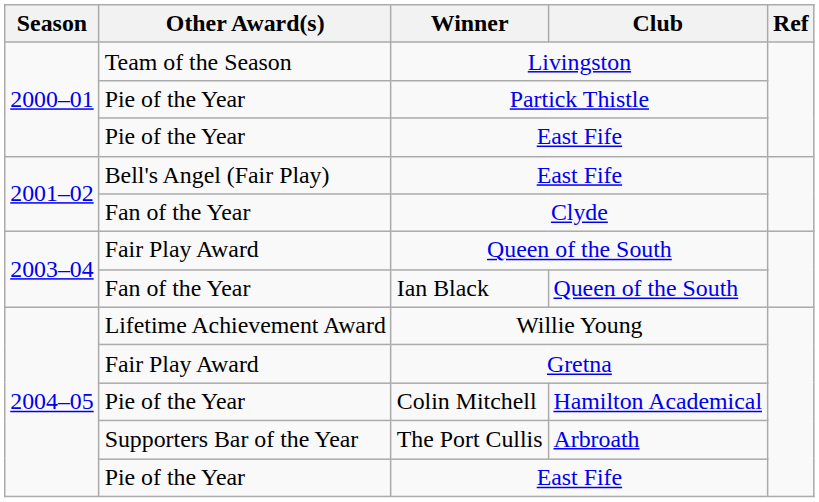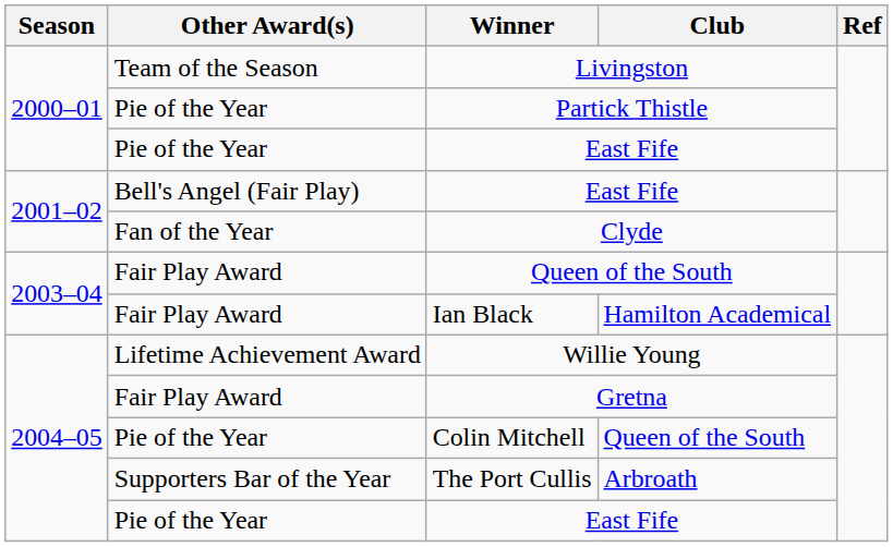Ian Black | Other Award(s): Fan of the Year -> Fair Play Award
Ian Black | Club: Queen of the South -> Hamilton Academical
Colin Mitchell | Club: Hamilton Academical -> Queen of the South
